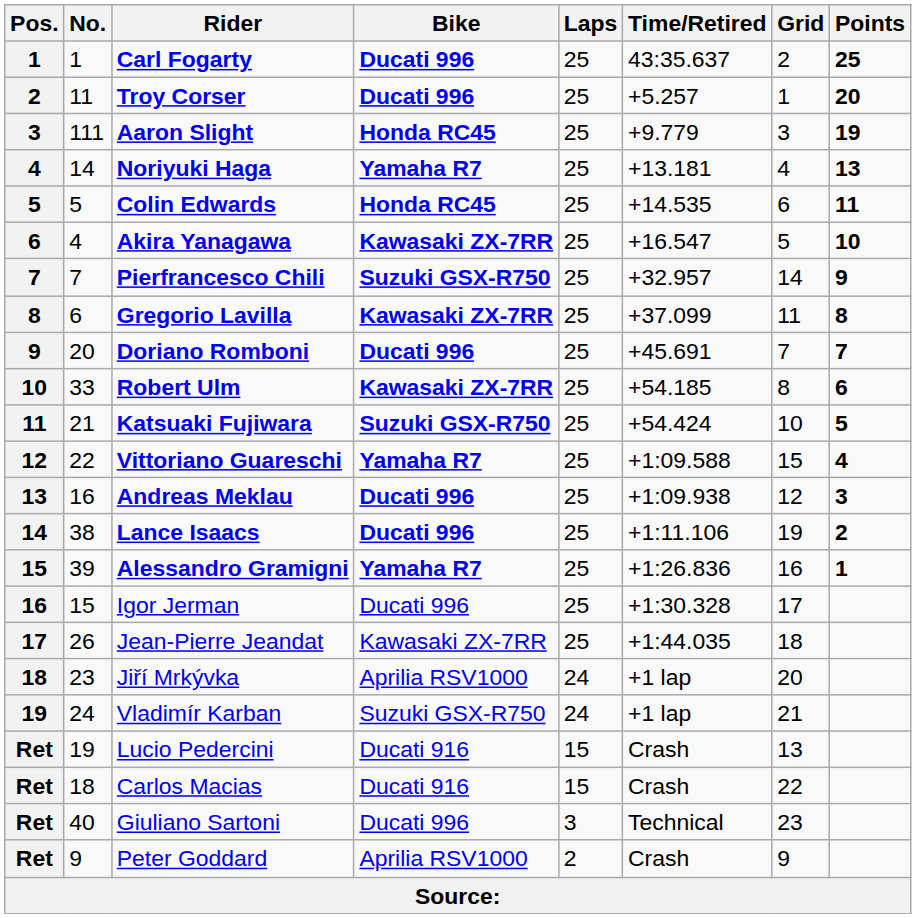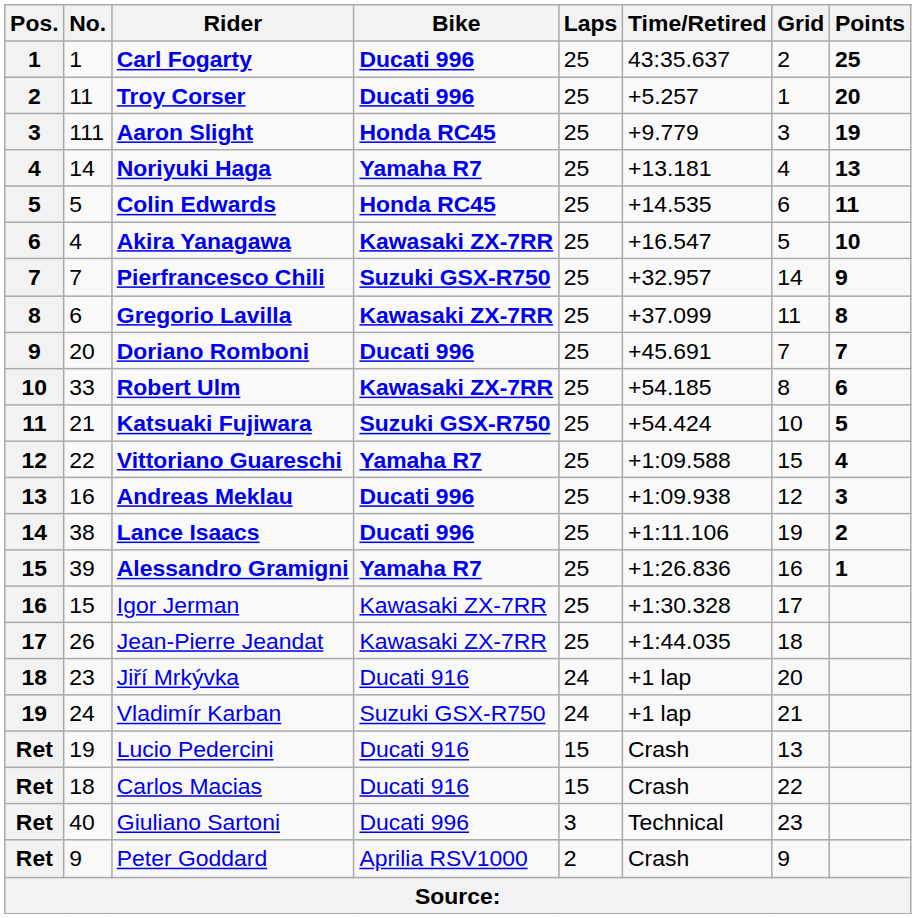Igor Jerman | Bike: Ducati 996 -> Kawasaki ZX-7RR
Jiří Mrkývka | Bike: Aprilia RSV1000 -> Ducati 916
